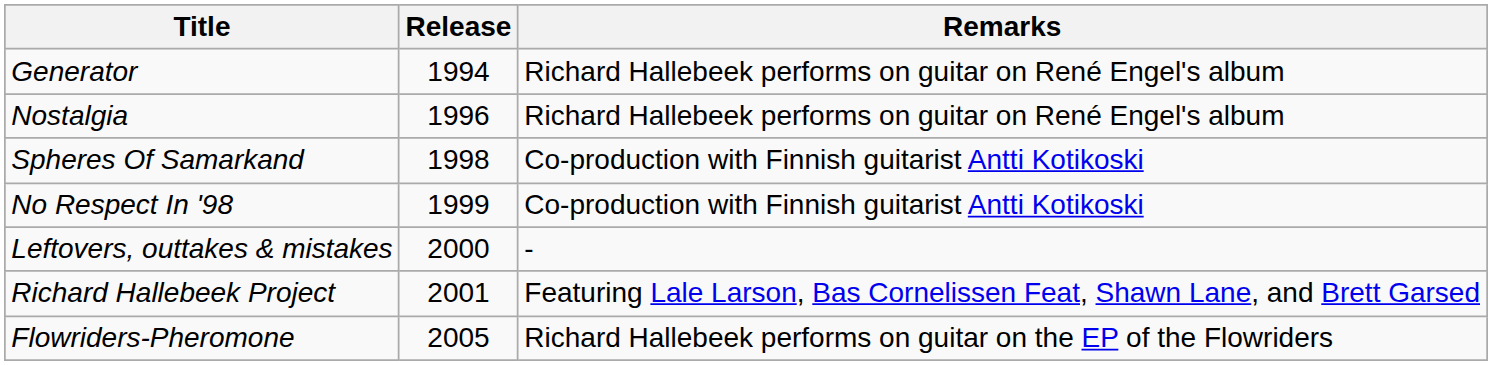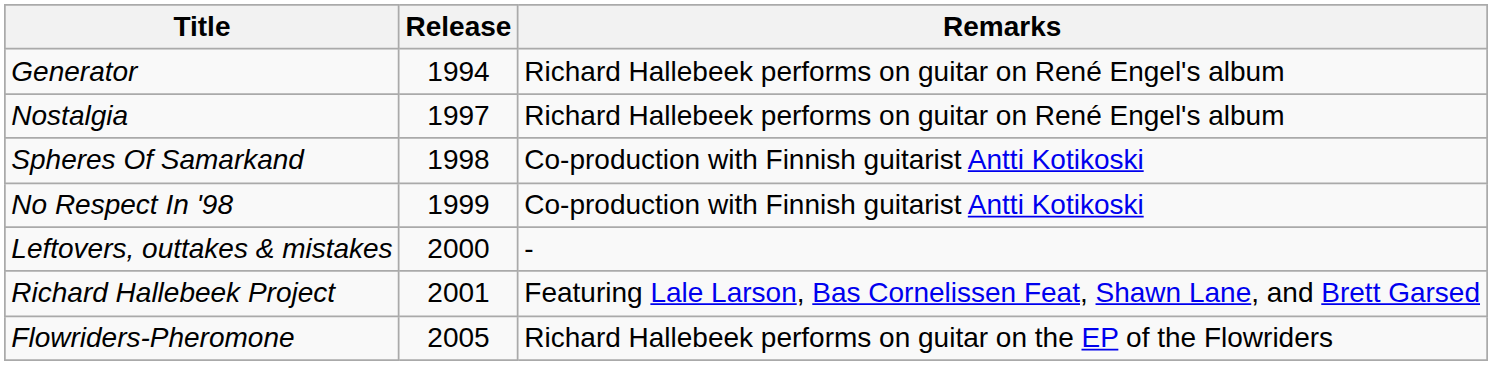Nostalgia | Release: 1996 -> 1997
